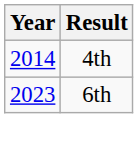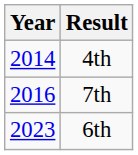+ row: 2016 | 7th
